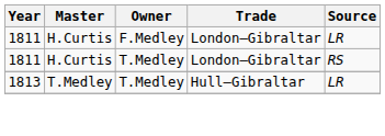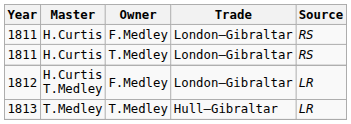1811 / F.Medley | Source: LR -> RS
+ row: 1812 | H.Curtis T.Medley | F.Medley | London–Gibraltar | LR
